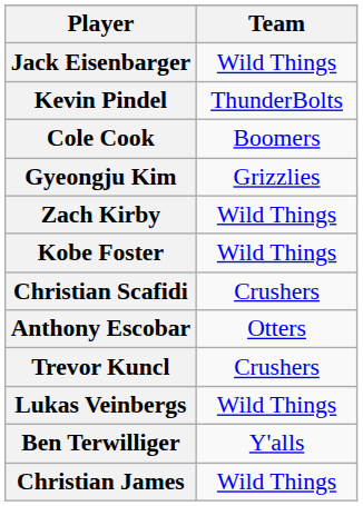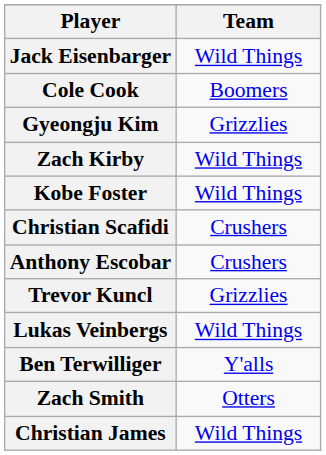- row: Kevin Pindel | ThunderBolts
Anthony Escobar | Team: Otters -> Crushers
Trevor Kuncl | Team: Crushers -> Grizzlies
+ row: Zach Smith | Otters
